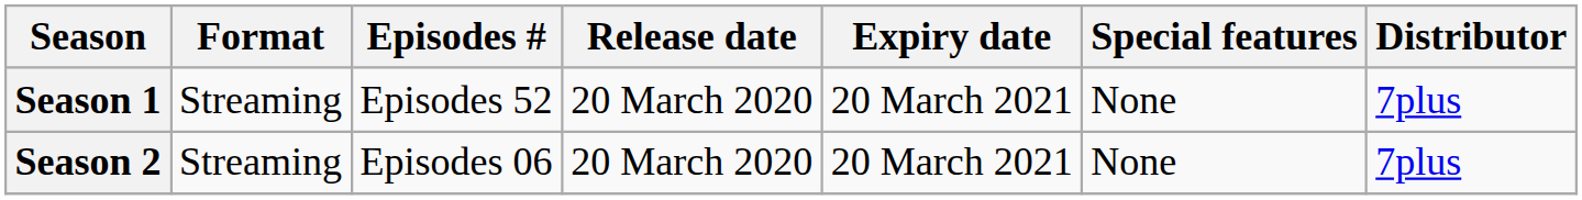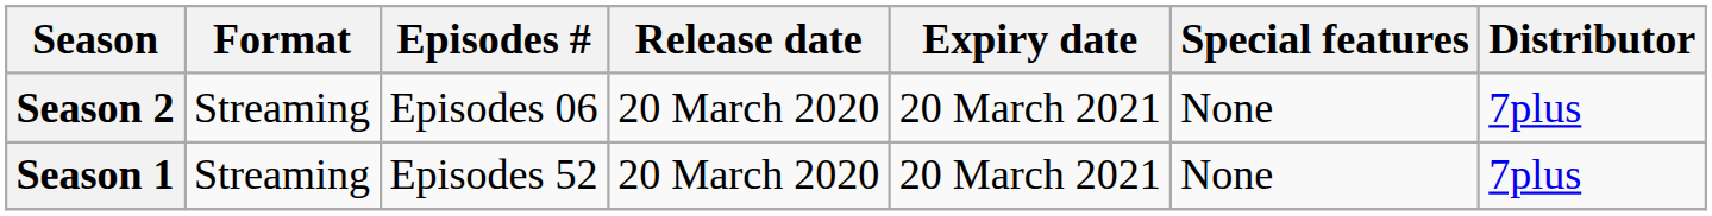rows swapped: Season 1 <-> Season 2
